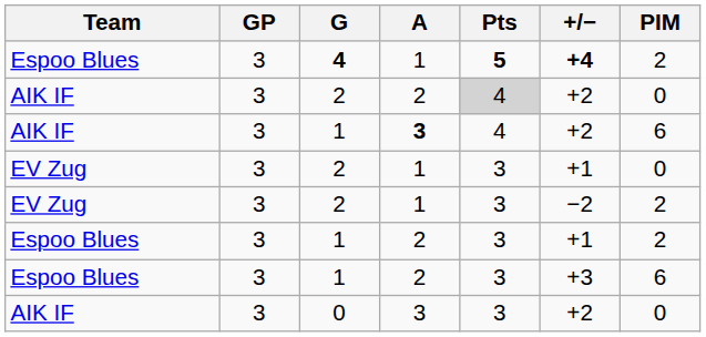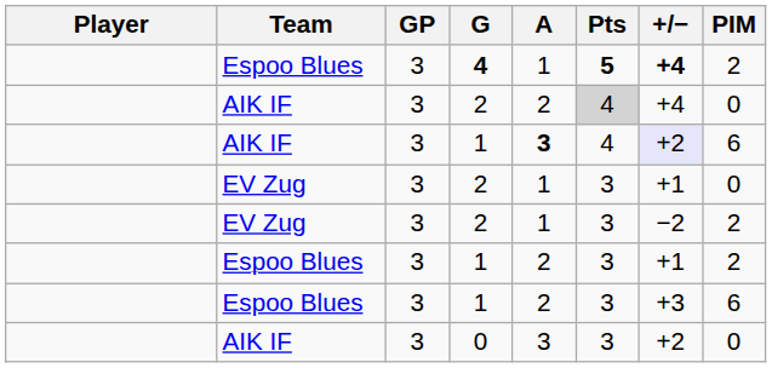+ column: Player
AIK IF / 2 | +/−: +2 -> +4
AIK IF / 1 | +/−: no background -> lavender background
